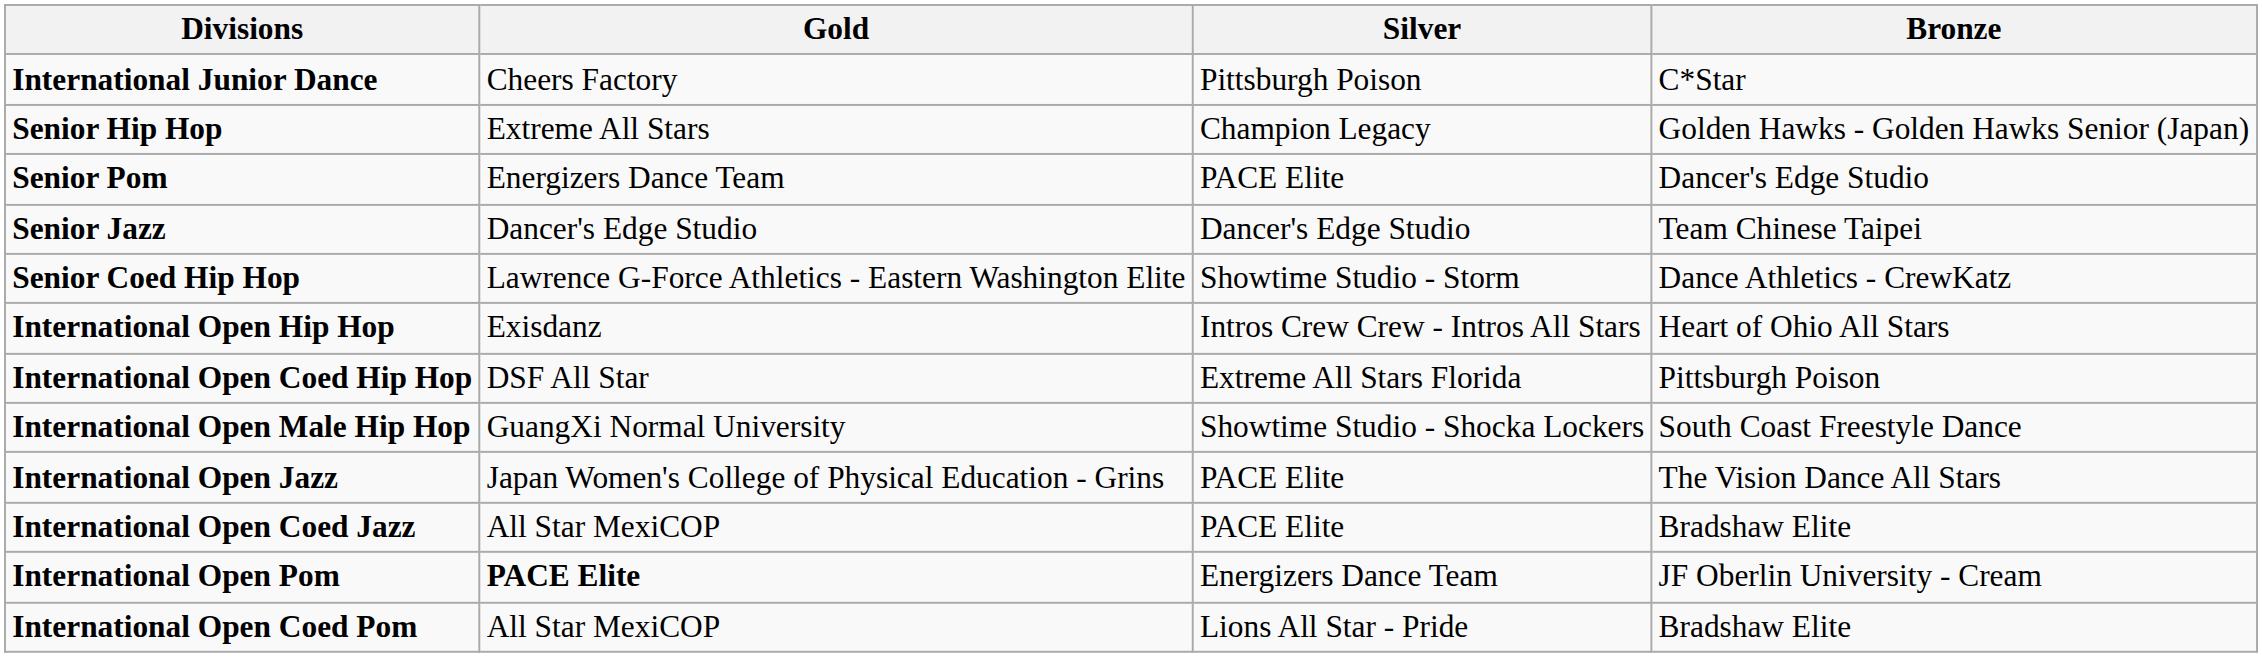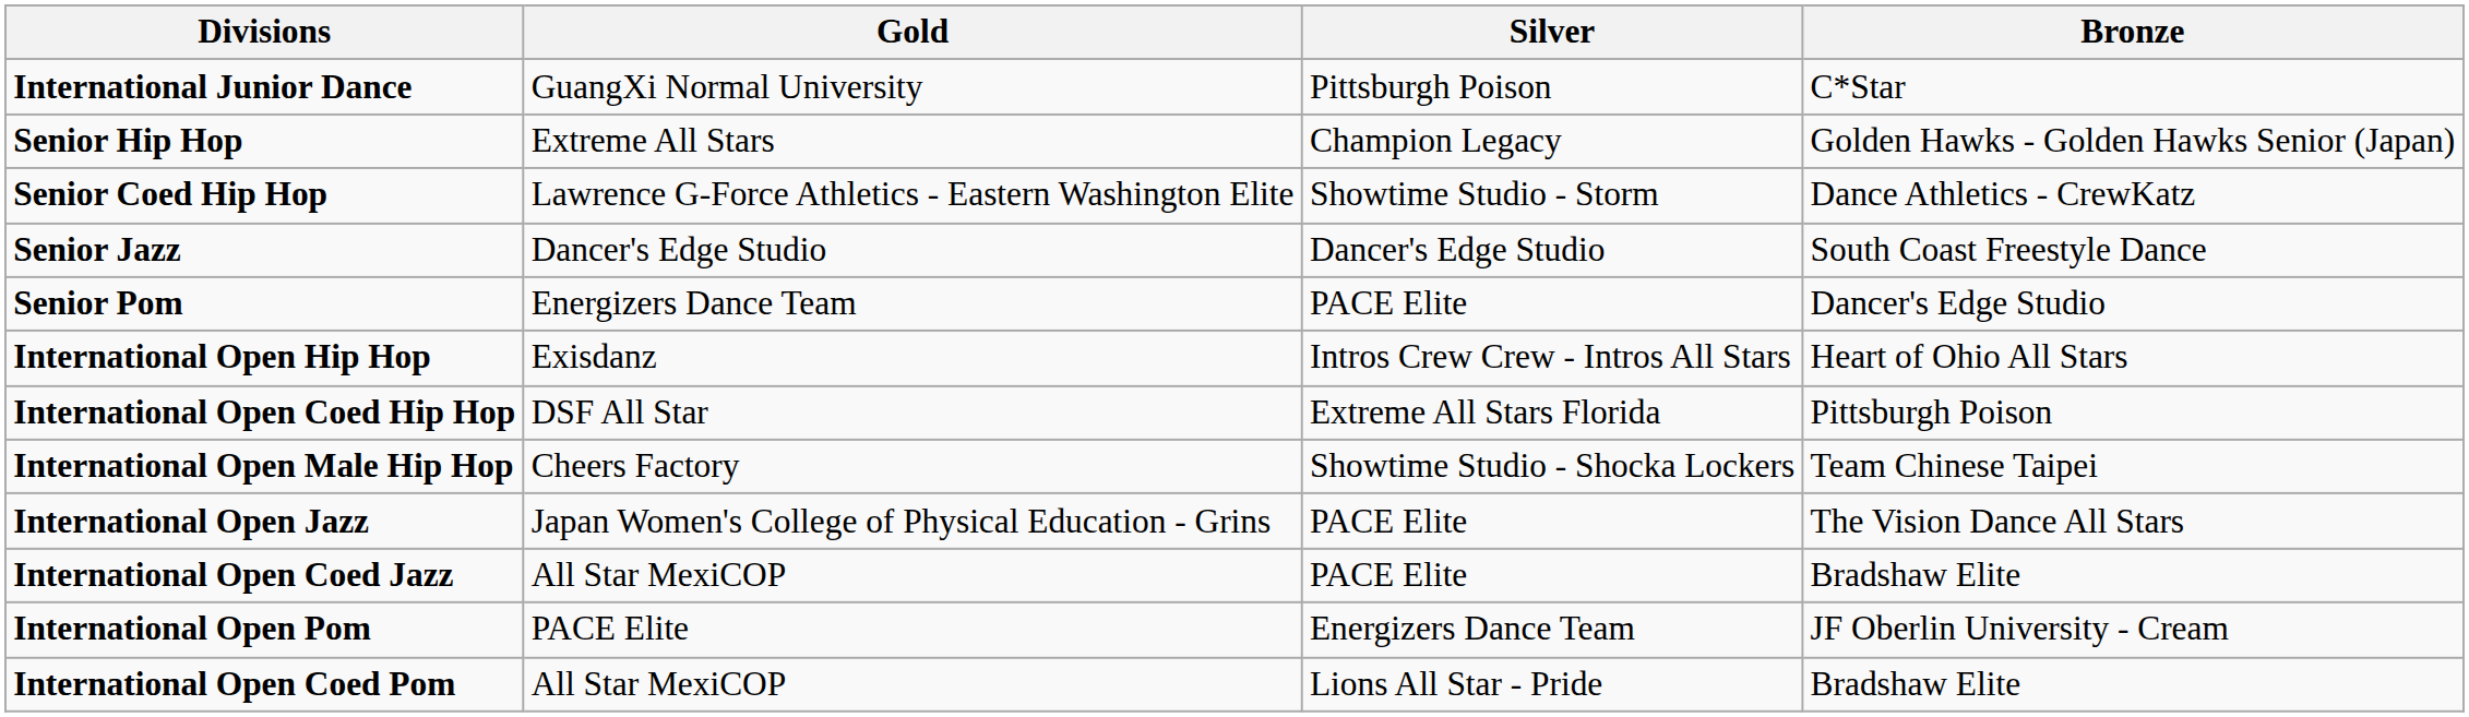International Junior Dance | Gold: Cheers Factory -> GuangXi Normal University
rows swapped: Senior Coed Hip Hop <-> Senior Pom
Senior Jazz | Bronze: Team Chinese Taipei -> South Coast Freestyle Dance
International Open Male Hip Hop | Gold: GuangXi Normal University -> Cheers Factory
International Open Male Hip Hop | Bronze: South Coast Freestyle Dance -> Team Chinese Taipei
International Open Pom | Gold: bold -> normal
